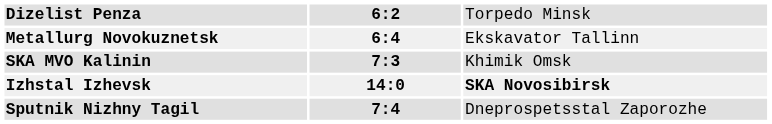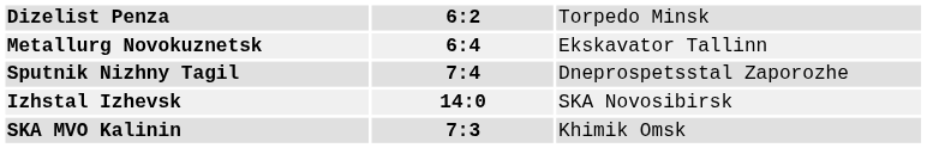rows swapped: Sputnik Nizhny Tagil <-> SKA MVO Kalinin
Izhstal Izhevsk | column 3: bold -> normal
